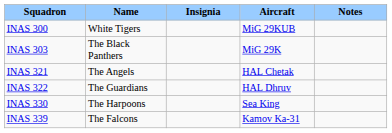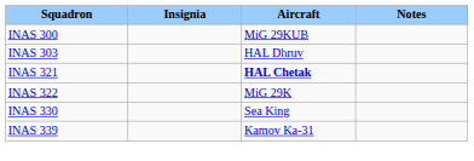- column: Name | White Tigers | The Black Panthers | The Angels | The Guardians | The Harpoons | The Falcons
INAS 303 | Aircraft: MiG 29K -> HAL Dhruv
INAS 321 | Aircraft: normal -> bold
INAS 322 | Aircraft: HAL Dhruv -> MiG 29K
